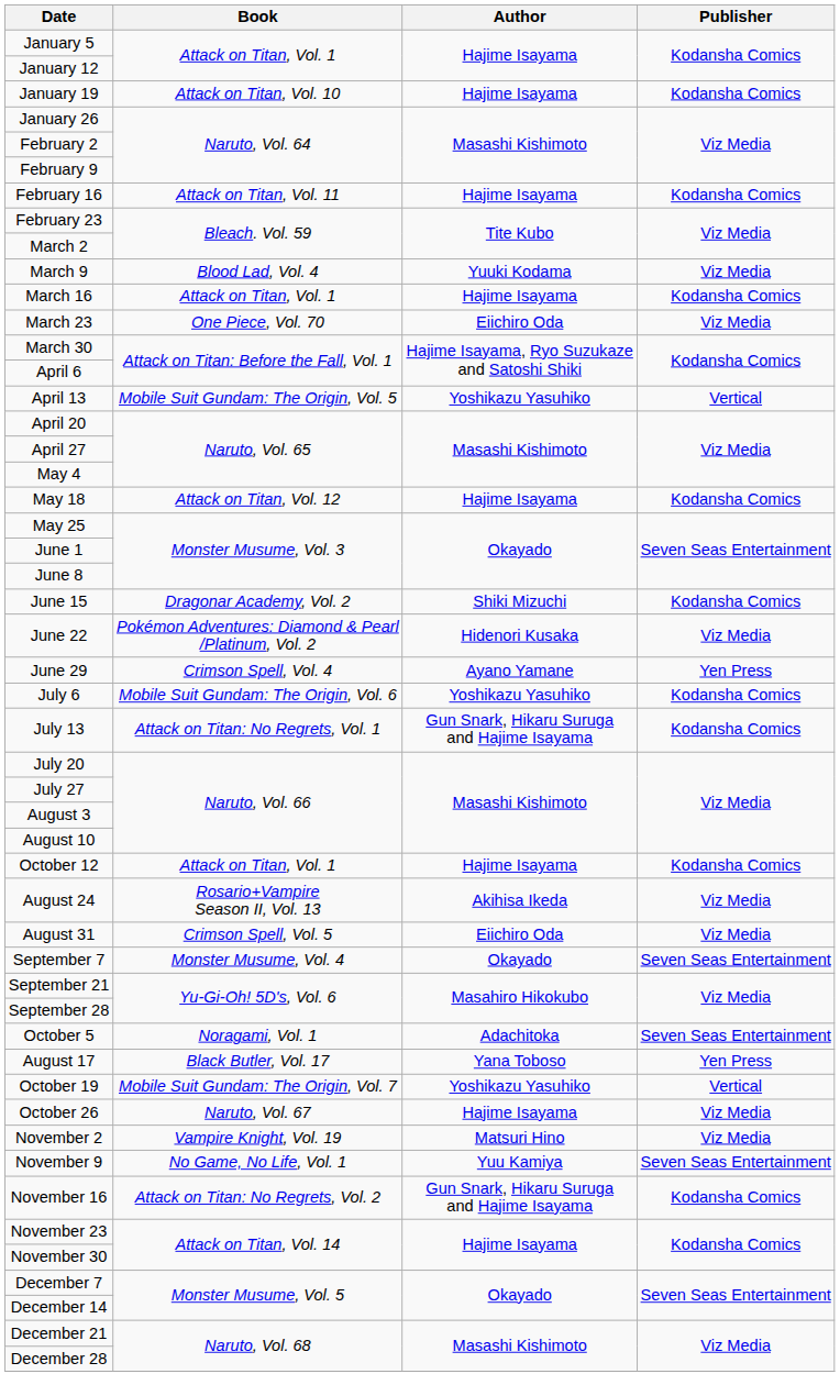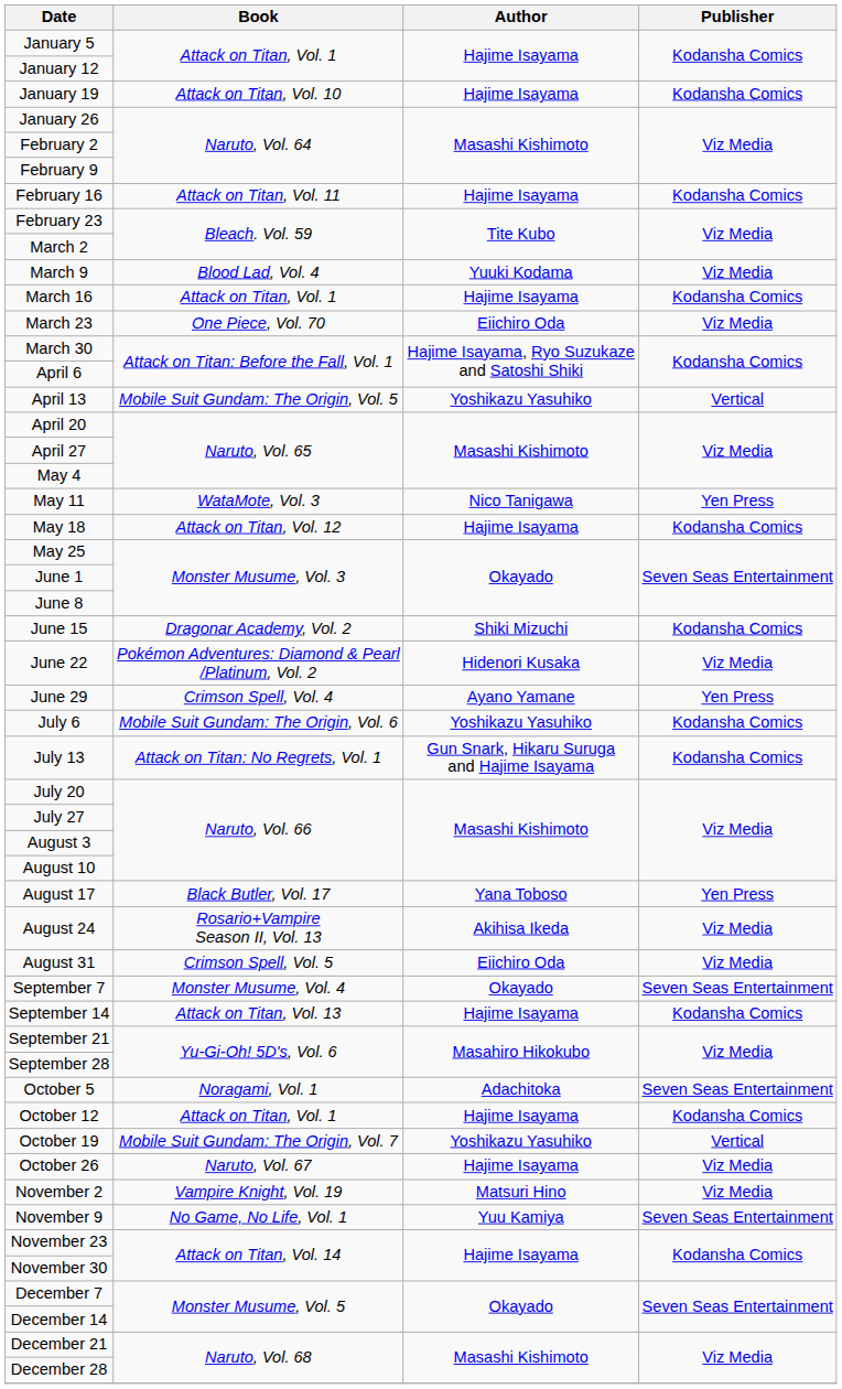+ row: May 11 | WataMote, Vol. 3 | Nico Tanigawa | Yen Press
rows swapped: August 17 <-> October 12
+ row: September 14 | Attack on Titan, Vol. 13 | Hajime Isayama | Kodansha Comics
- row: November 16 | Attack on Titan: No Regrets, Vol. 2 | Gun Snark, Hikaru Suruga and Hajime Isayama | Kodansha Comics
